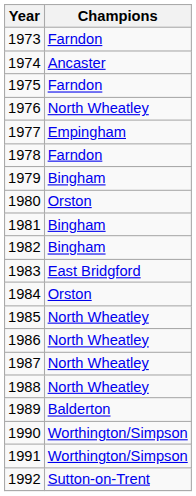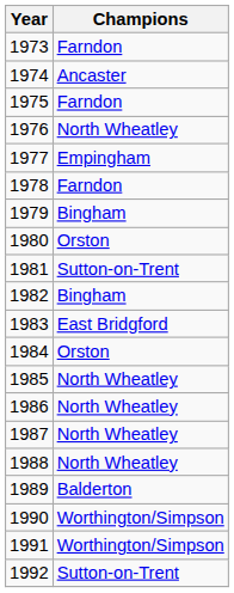1981 | Champions: Bingham -> Sutton-on-Trent
